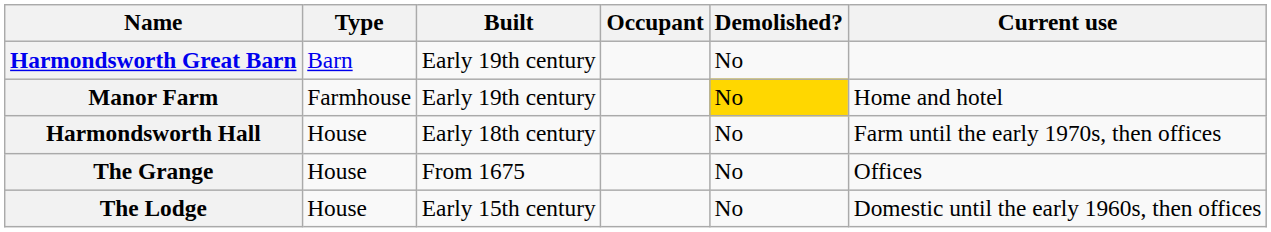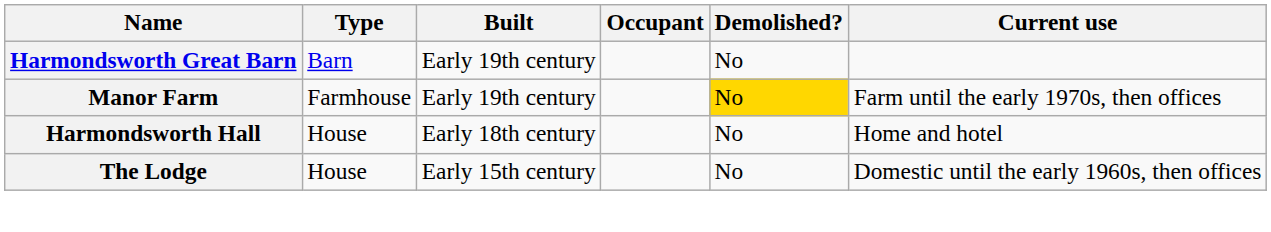Manor Farm | Current use: Home and hotel -> Farm until the early 1970s, then offices
Harmondsworth Hall | Current use: Farm until the early 1970s, then offices -> Home and hotel
- row: The Grange | House | From 1675 | No | Offices
